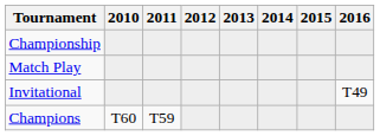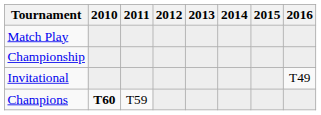rows swapped: Match Play <-> Championship
Champions | 2010: normal -> bold
